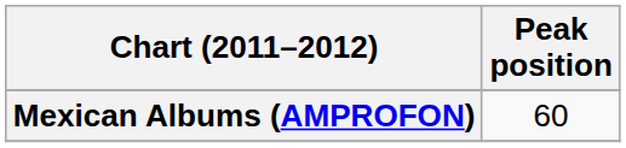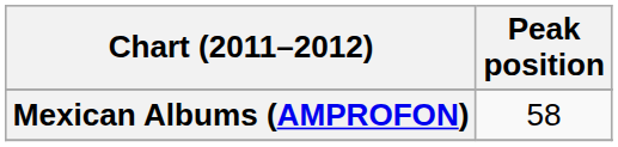Mexican Albums (AMPROFON) | Peak position: 60 -> 58
